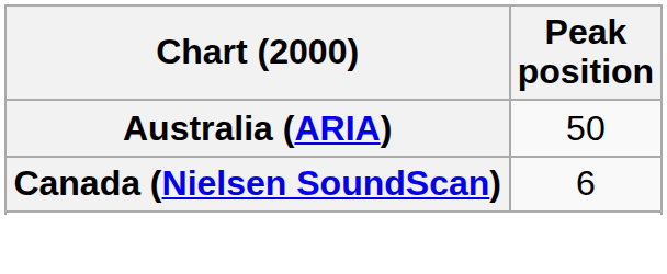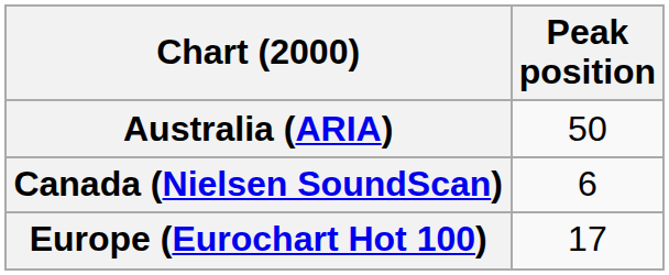+ row: Europe (Eurochart Hot 100) | 17
